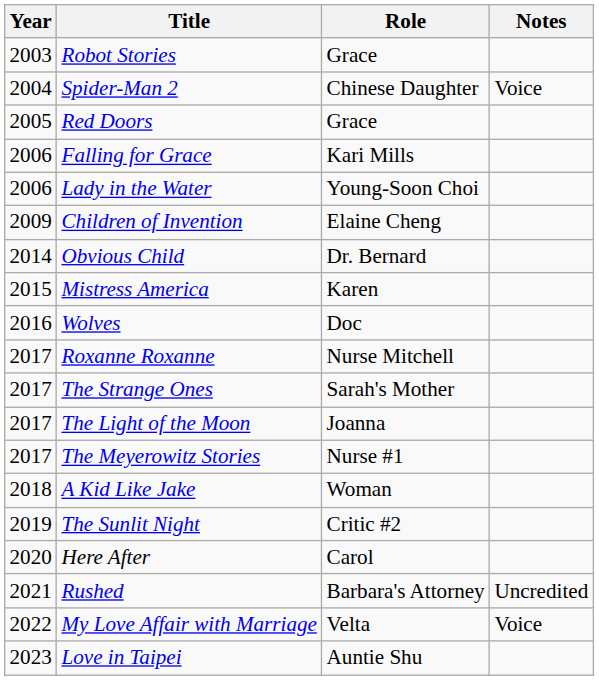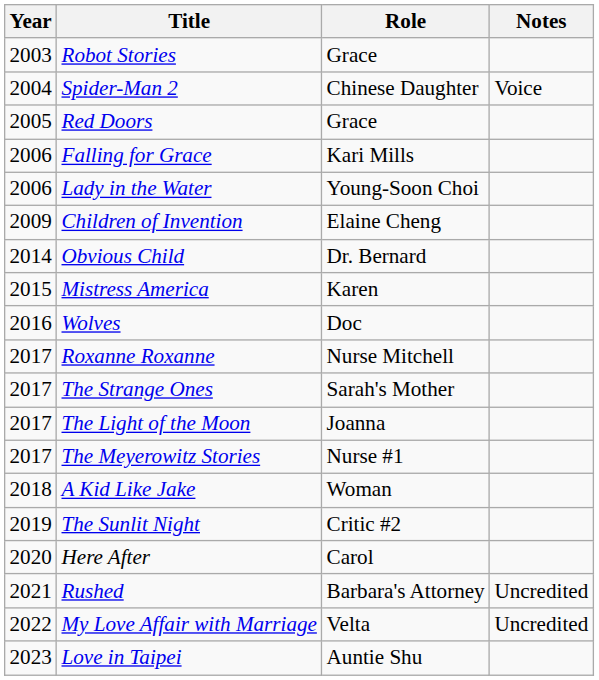My Love Affair with Marriage | Notes: Voice -> Uncredited
